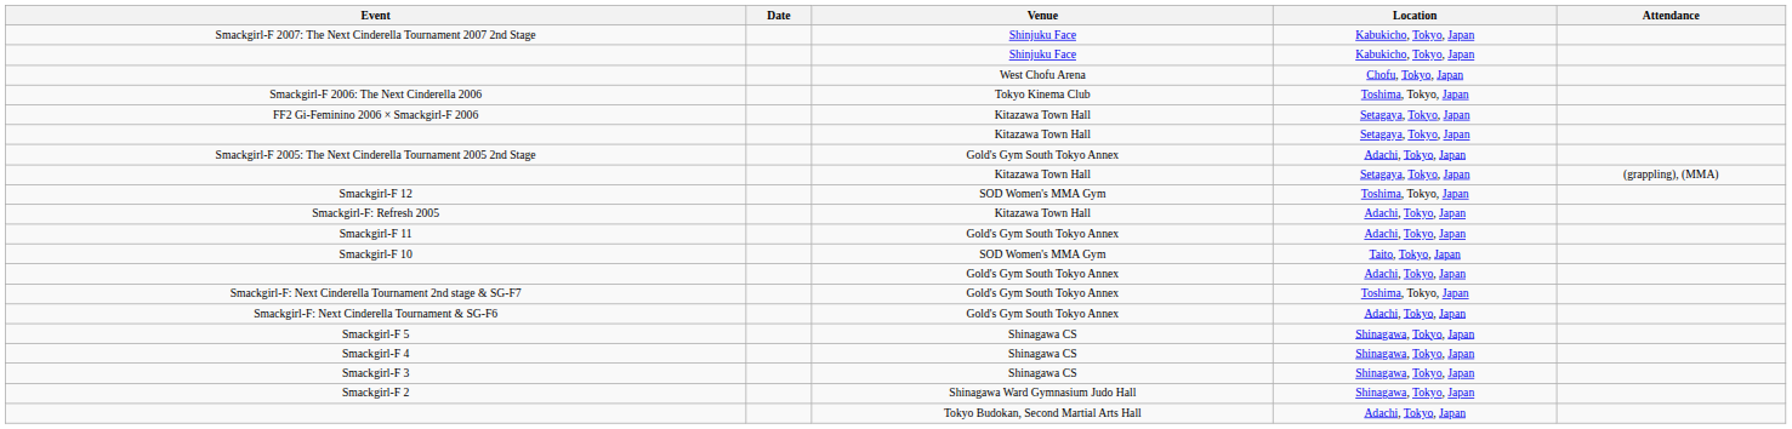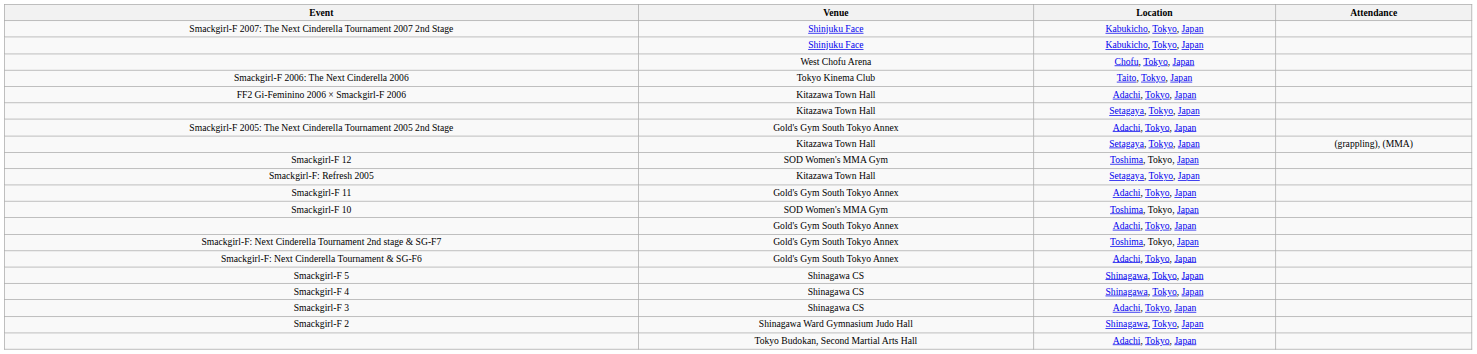- column: Date
Smackgirl-F 2006: The Next Cinderella 2006 | Location: Toshima, Tokyo, Japan -> Taito, Tokyo, Japan
FF2 Gi-Feminino 2006 × Smackgirl-F 2006 | Location: Setagaya, Tokyo, Japan -> Adachi, Tokyo, Japan
Smackgirl-F: Refresh 2005 | Location: Adachi, Tokyo, Japan -> Setagaya, Tokyo, Japan
Smackgirl-F 10 | Location: Taito, Tokyo, Japan -> Toshima, Tokyo, Japan
Smackgirl-F 3 | Location: Shinagawa, Tokyo, Japan -> Adachi, Tokyo, Japan
